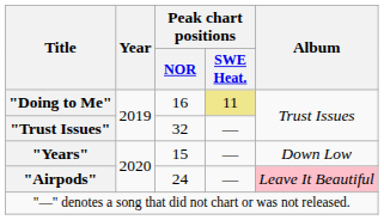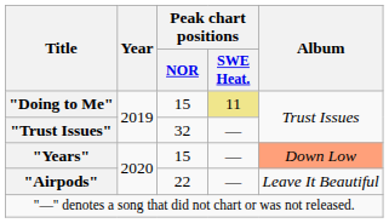"Doing to Me" | Peak chart positions / NOR: 16 -> 15
"Years" | Album: no background -> lightsalmon background
"Airpods" | Peak chart positions / NOR: 24 -> 22
"Airpods" | Album: pink background -> no background
